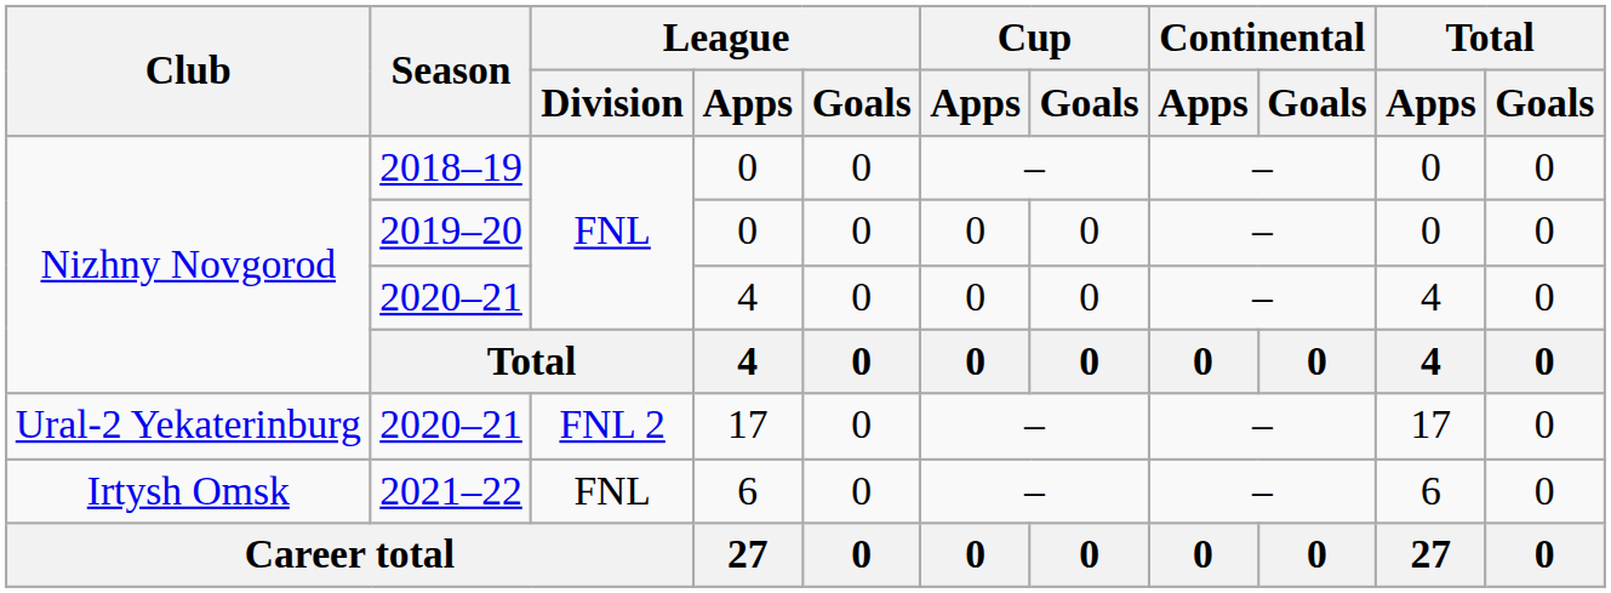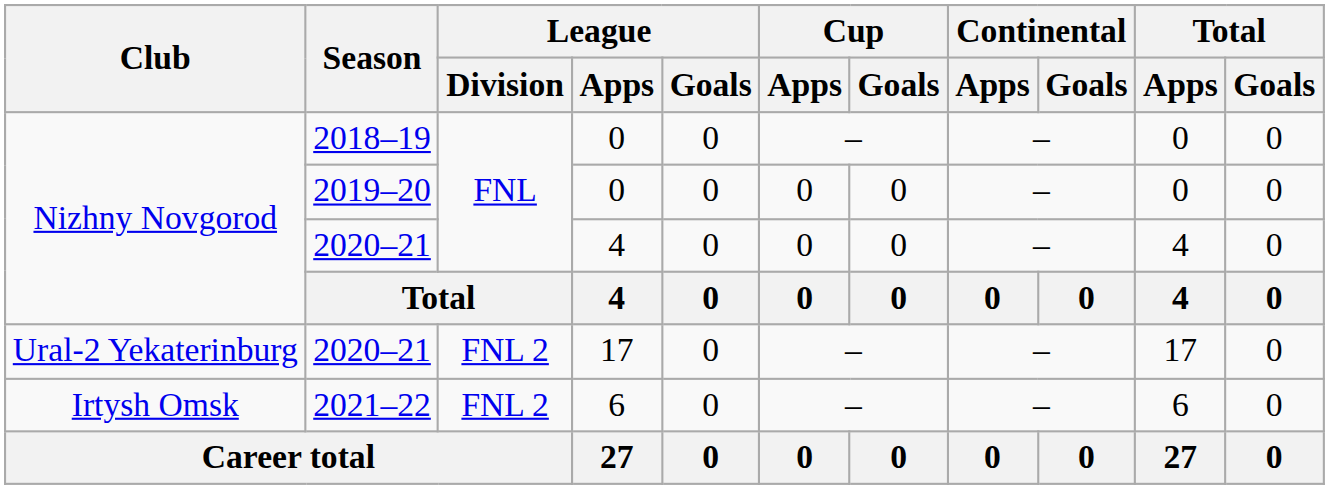2021–22 | League / Division: FNL -> FNL 2
